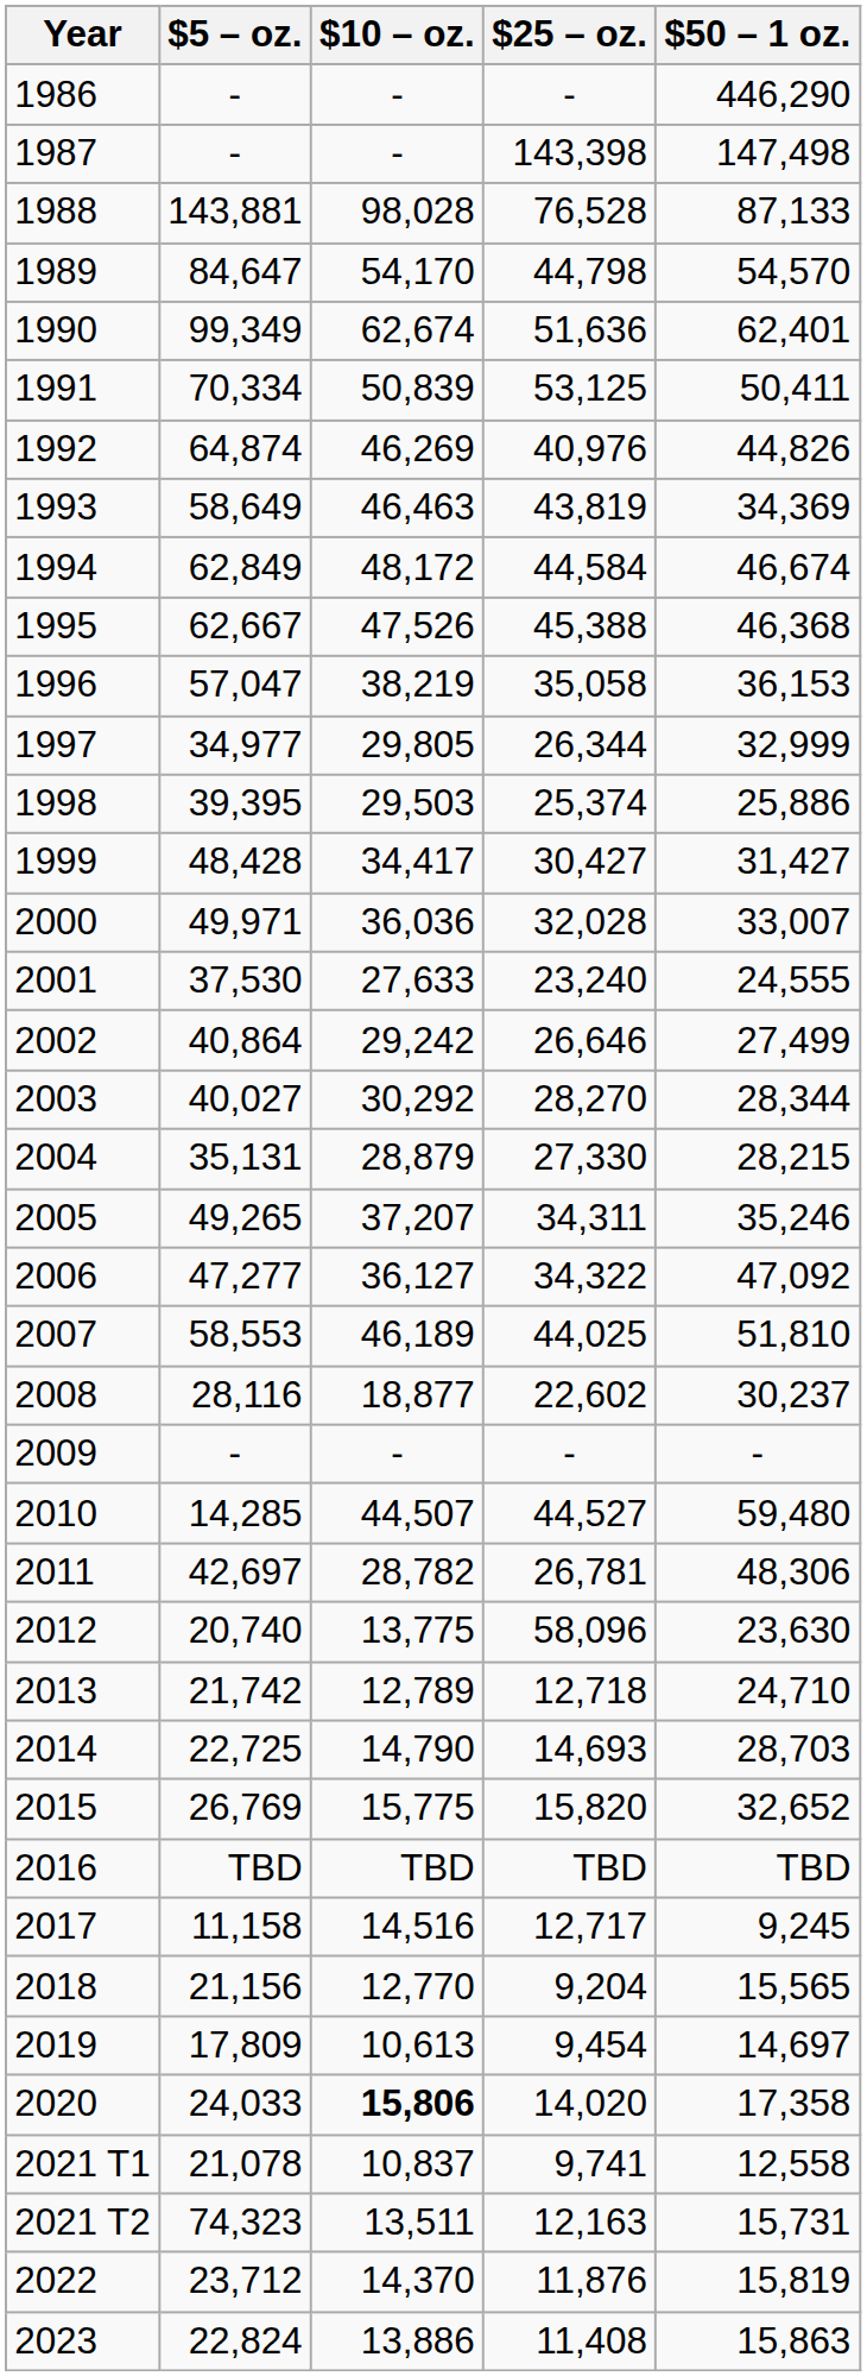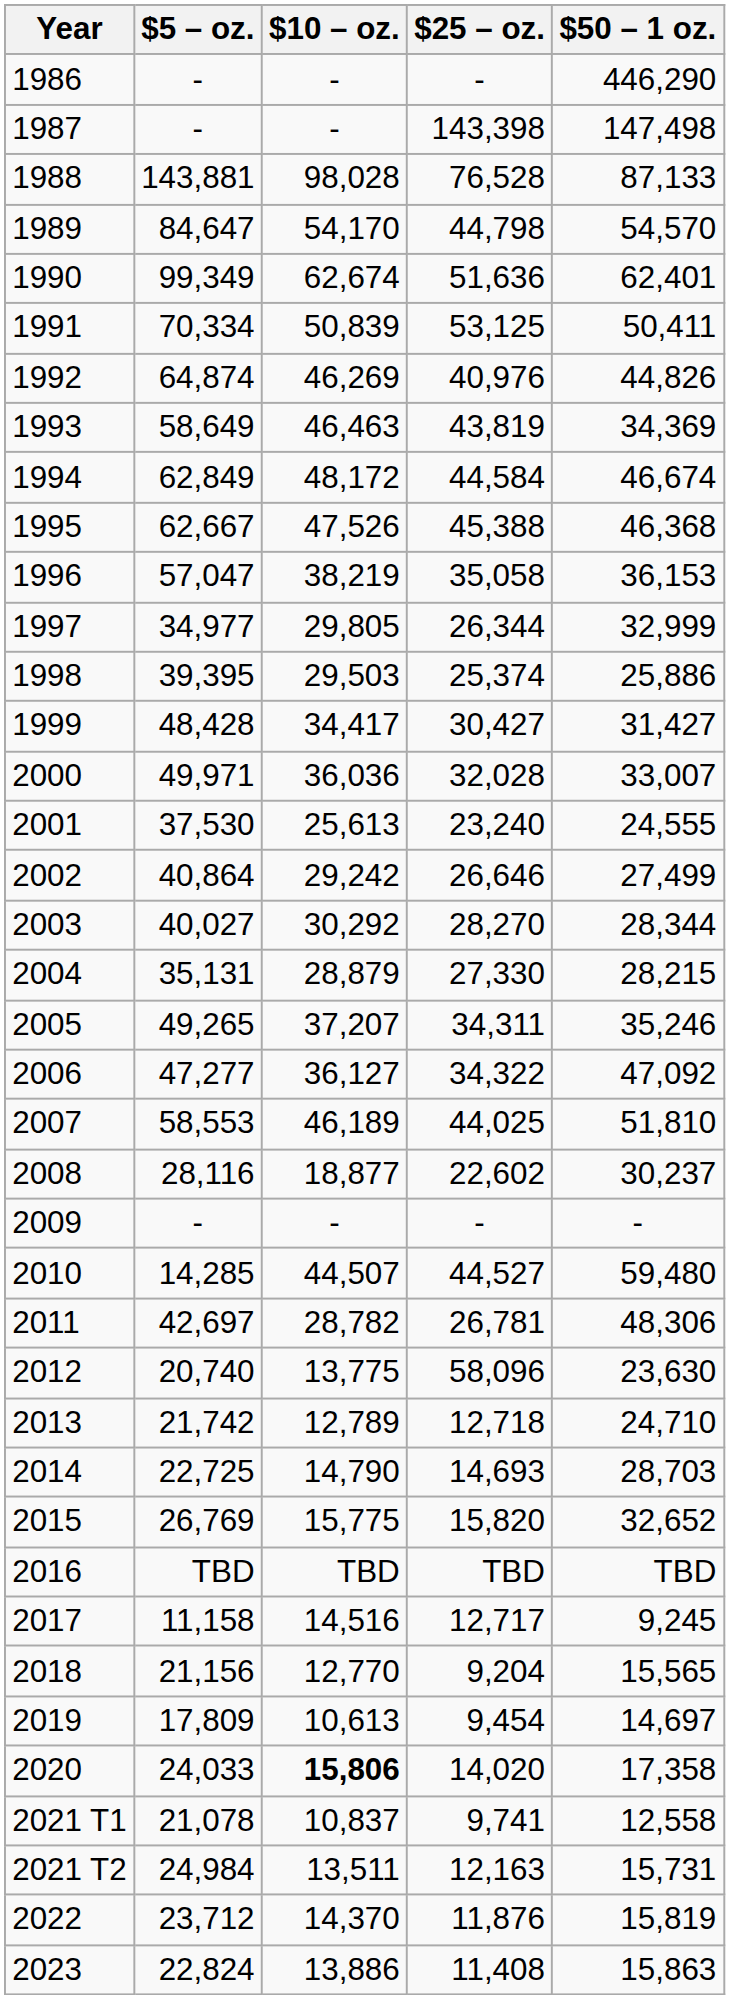2001 | $10 – oz.: 27,633 -> 25,613
2021 T2 | $5 – oz.: 74,323 -> 24,984
